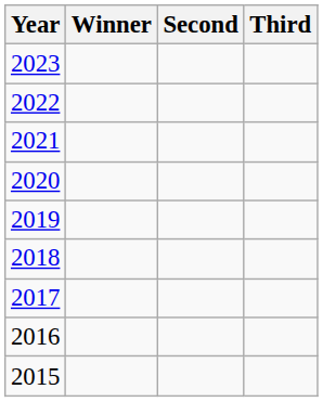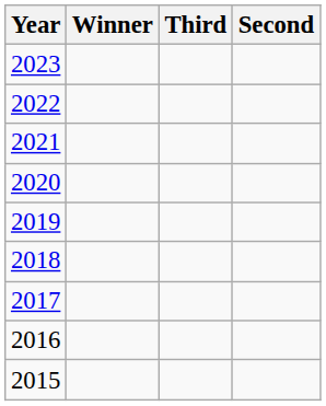columns swapped: Second <-> Third
